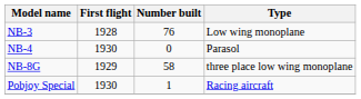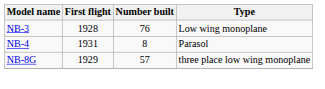NB-4 | First flight: 1930 -> 1931
NB-4 | Number built: 0 -> 8
NB-8G | Number built: 58 -> 57
- row: Pobjoy Special | 1930 | 1 | Racing aircraft
